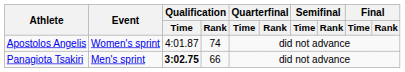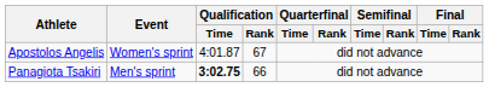Apostolos Angelis | Qualification / Rank: 74 -> 67
